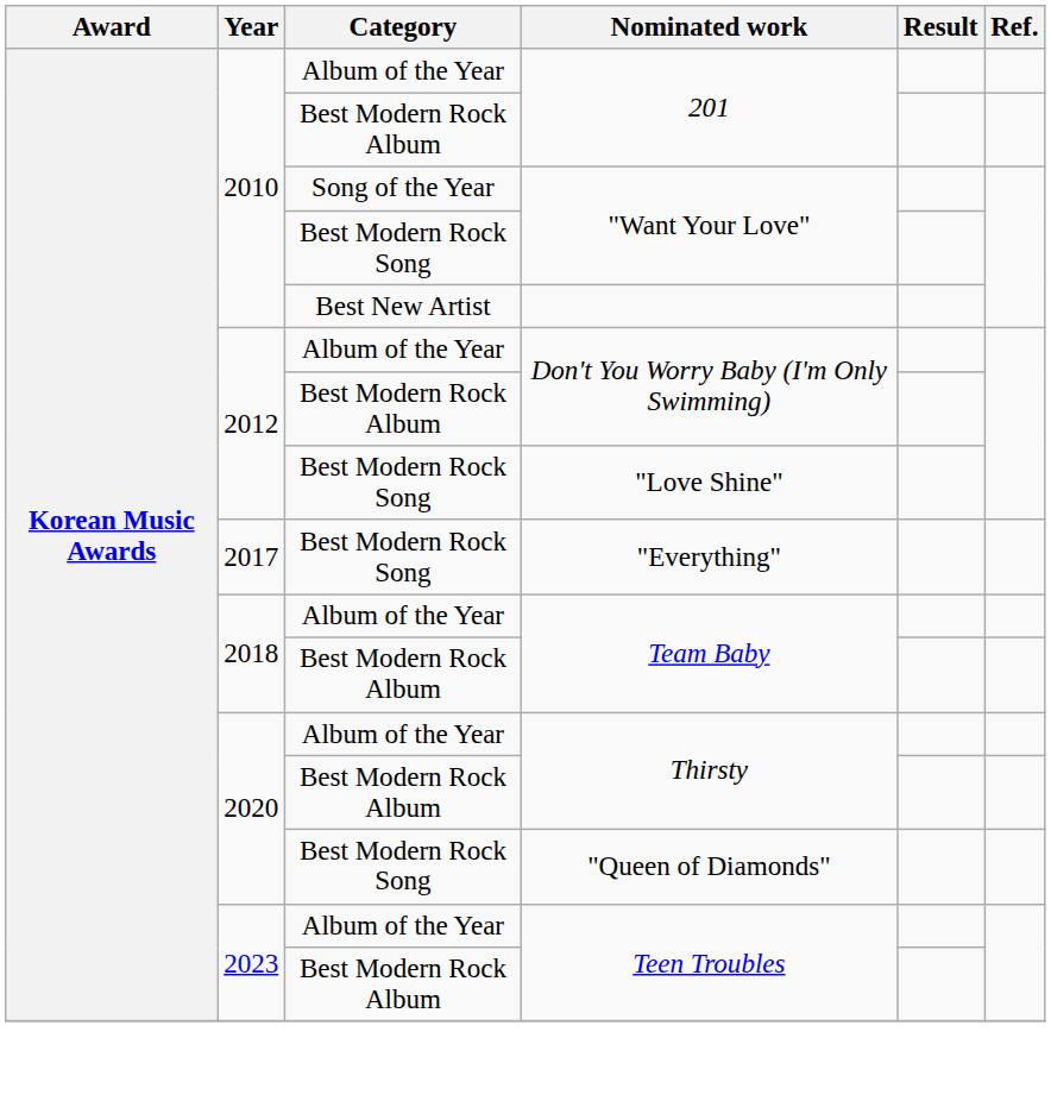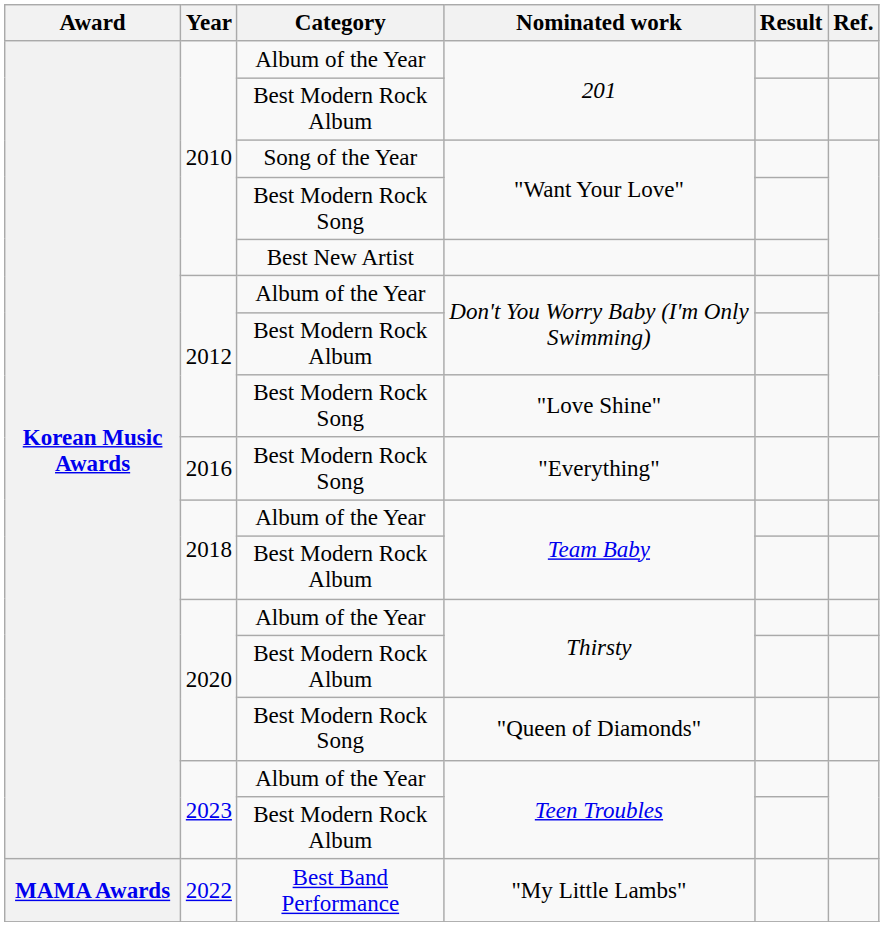"Everything" | Year: 2017 -> 2016
+ row: MAMA Awards | 2022 | Best Band Performance | "My Little Lambs"
